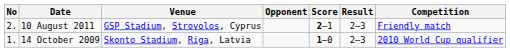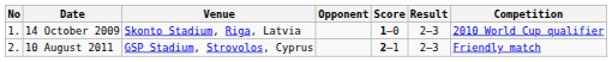rows swapped: 14 October 2009 <-> 10 August 2011
